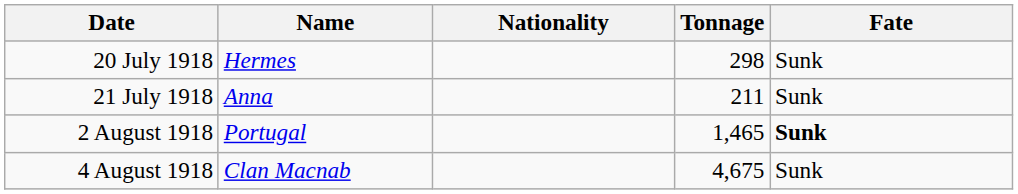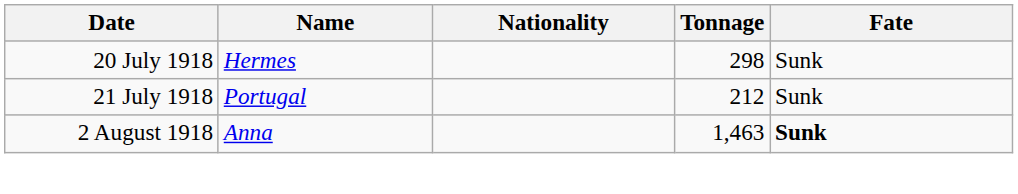21 July 1918 | Name: Anna -> Portugal
21 July 1918 | Tonnage: 211 -> 212
2 August 1918 | Name: Portugal -> Anna
2 August 1918 | Tonnage: 1,465 -> 1,463
- row: 4 August 1918 | Clan Macnab | 4,675 | Sunk
